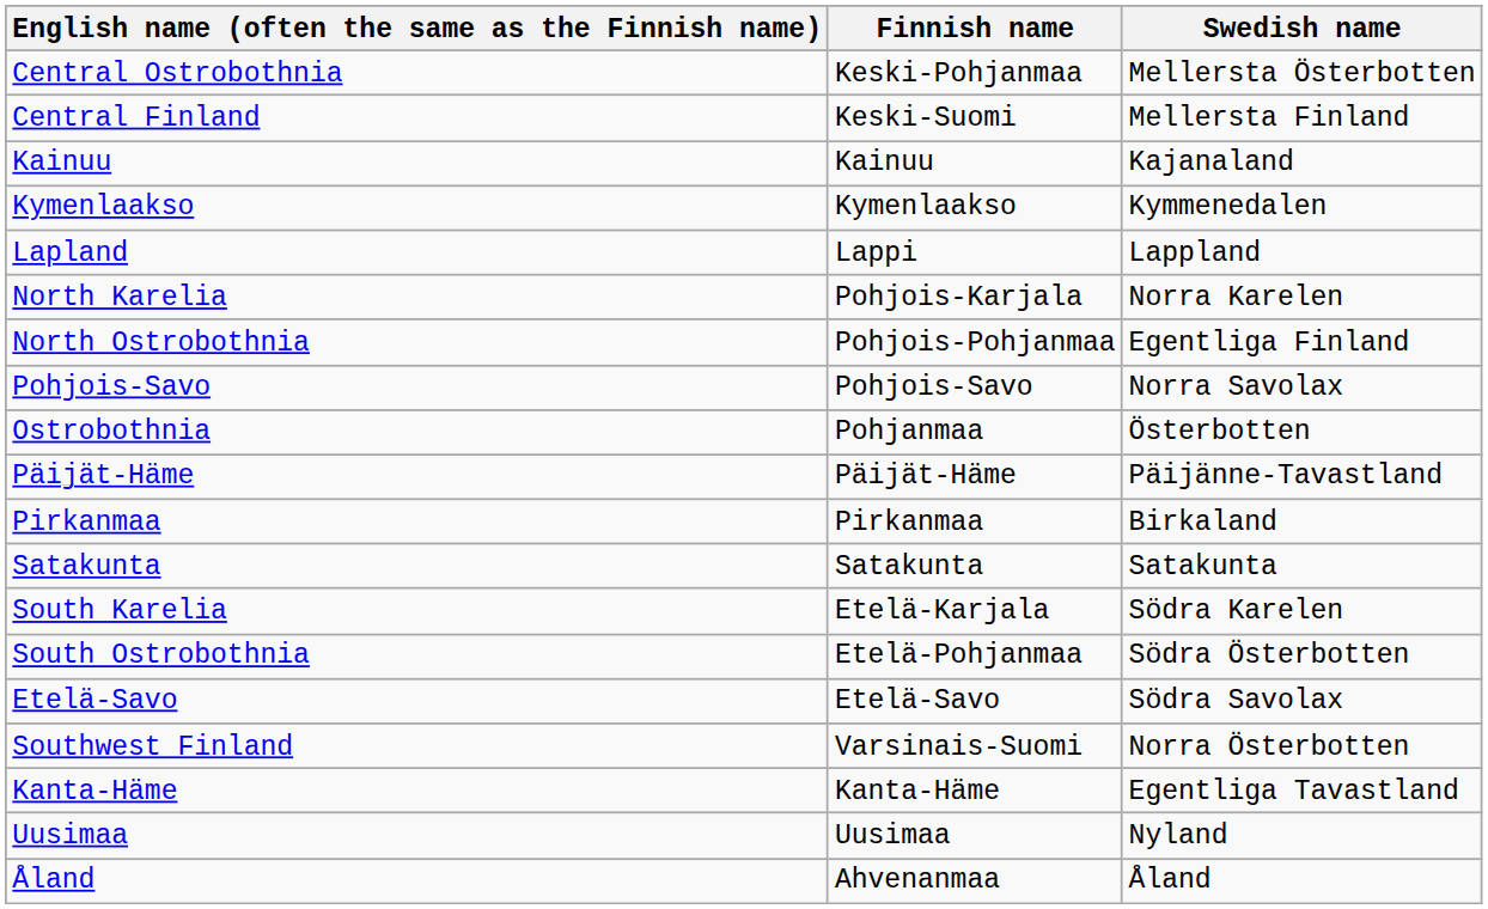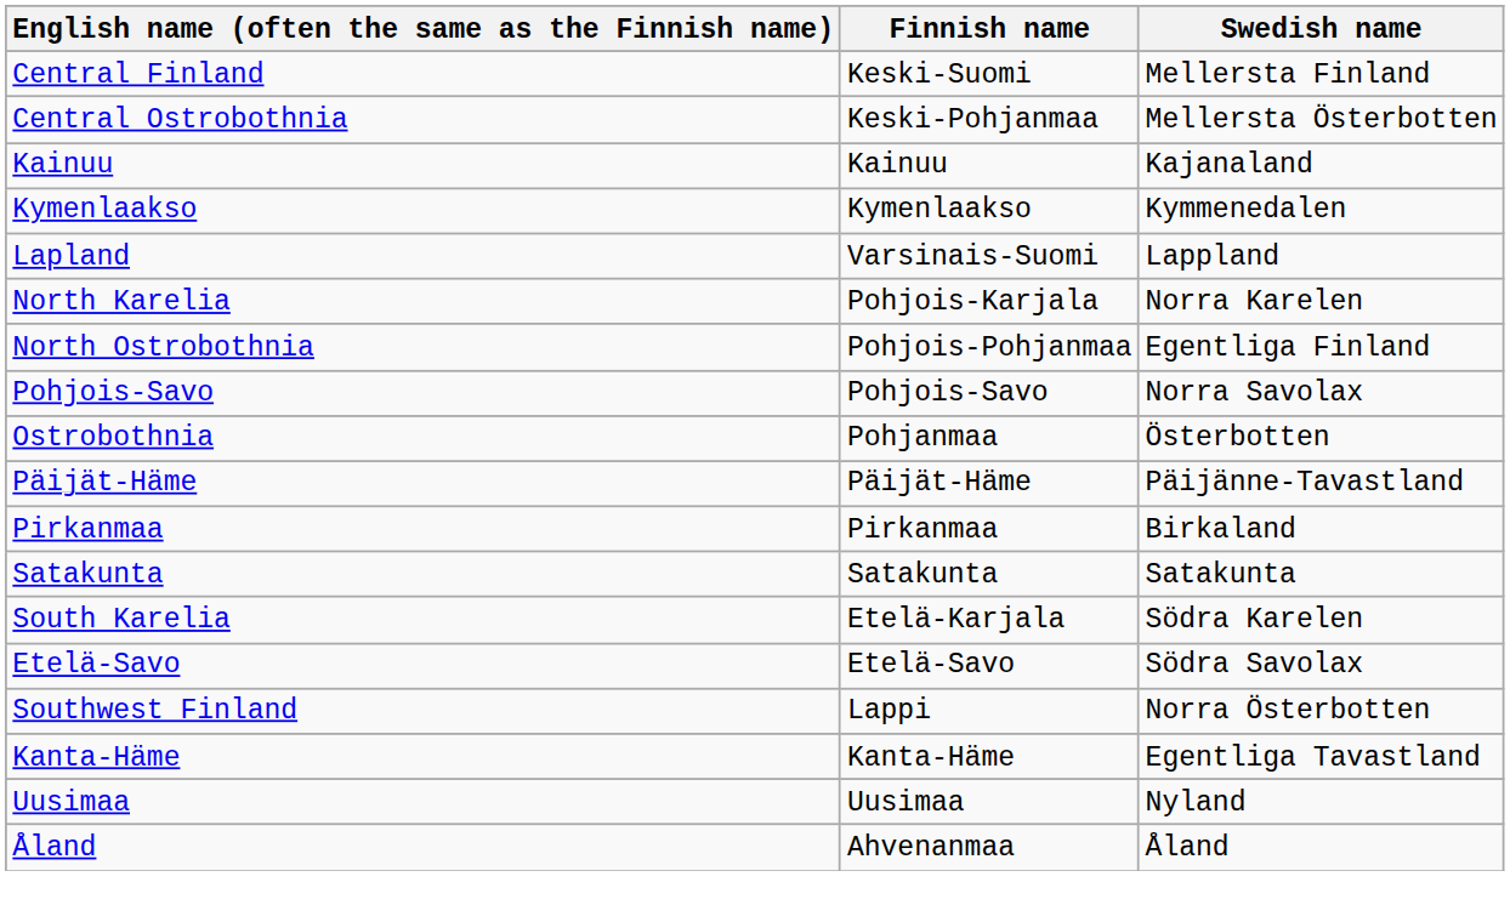rows swapped: Central Finland <-> Central Ostrobothnia
Lapland | Finnish name: Lappi -> Varsinais-Suomi
- row: South Ostrobothnia | Etelä-Pohjanmaa | Södra Österbotten
Southwest Finland | Finnish name: Varsinais-Suomi -> Lappi
